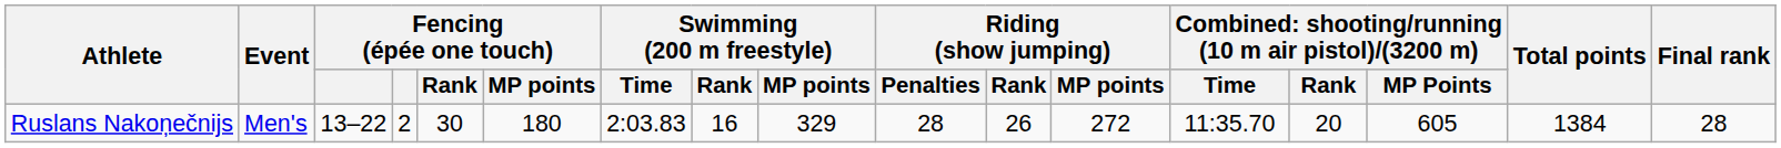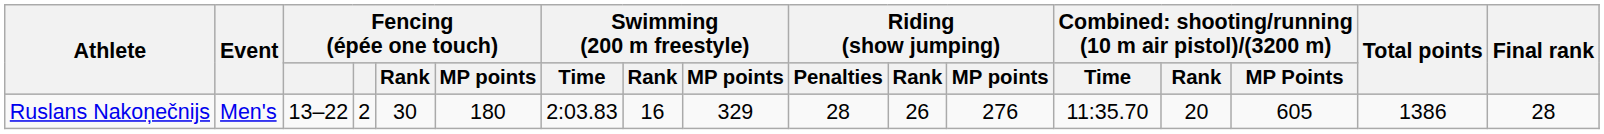Ruslans Nakoņečnijs | Riding (show jumping) / MP points: 272 -> 276
Ruslans Nakoņečnijs | Total points: 1384 -> 1386
